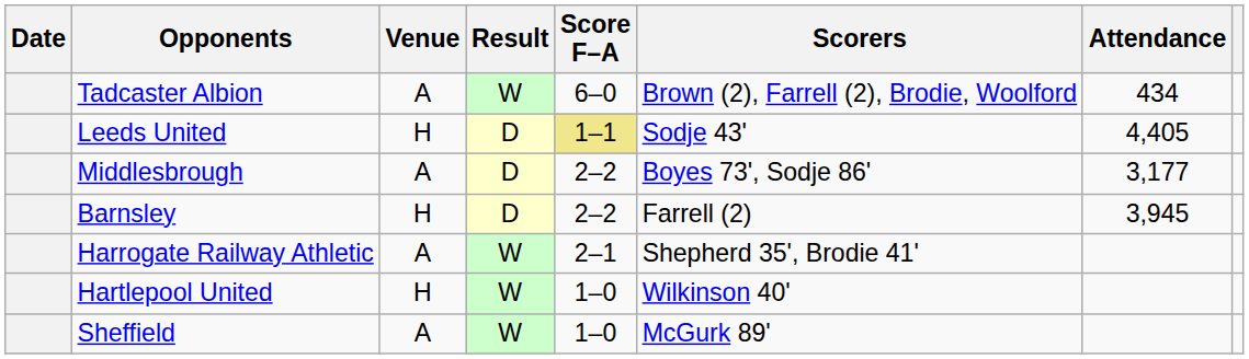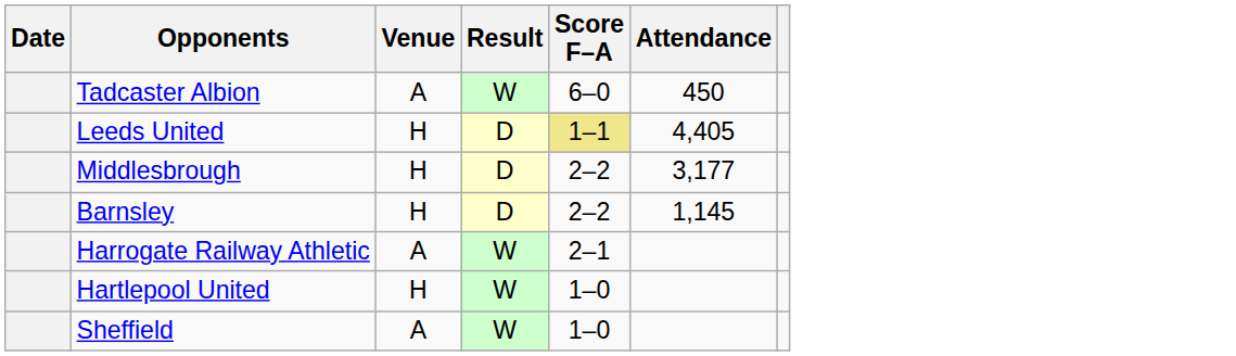- column: Scorers | Brown (2), Farrell (2), Brodie, Woolford | Sodje 43' | Boyes 73', Sodje 86' | Farrell (2) | Shepherd 35', Brodie 41' | Wilkinson 40' | McGurk 89'
Tadcaster Albion | Attendance: 434 -> 450
Middlesbrough | Venue: A -> H
Barnsley | Attendance: 3,945 -> 1,145
